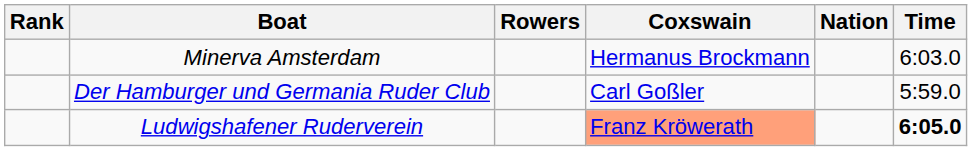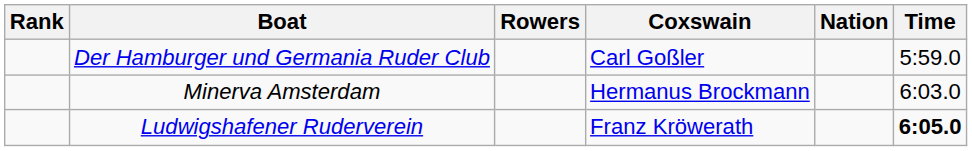rows swapped: Der Hamburger und Germania Ruder Club <-> Minerva Amsterdam
Ludwigshafener Ruderverein | Coxswain: lightsalmon background -> no background
